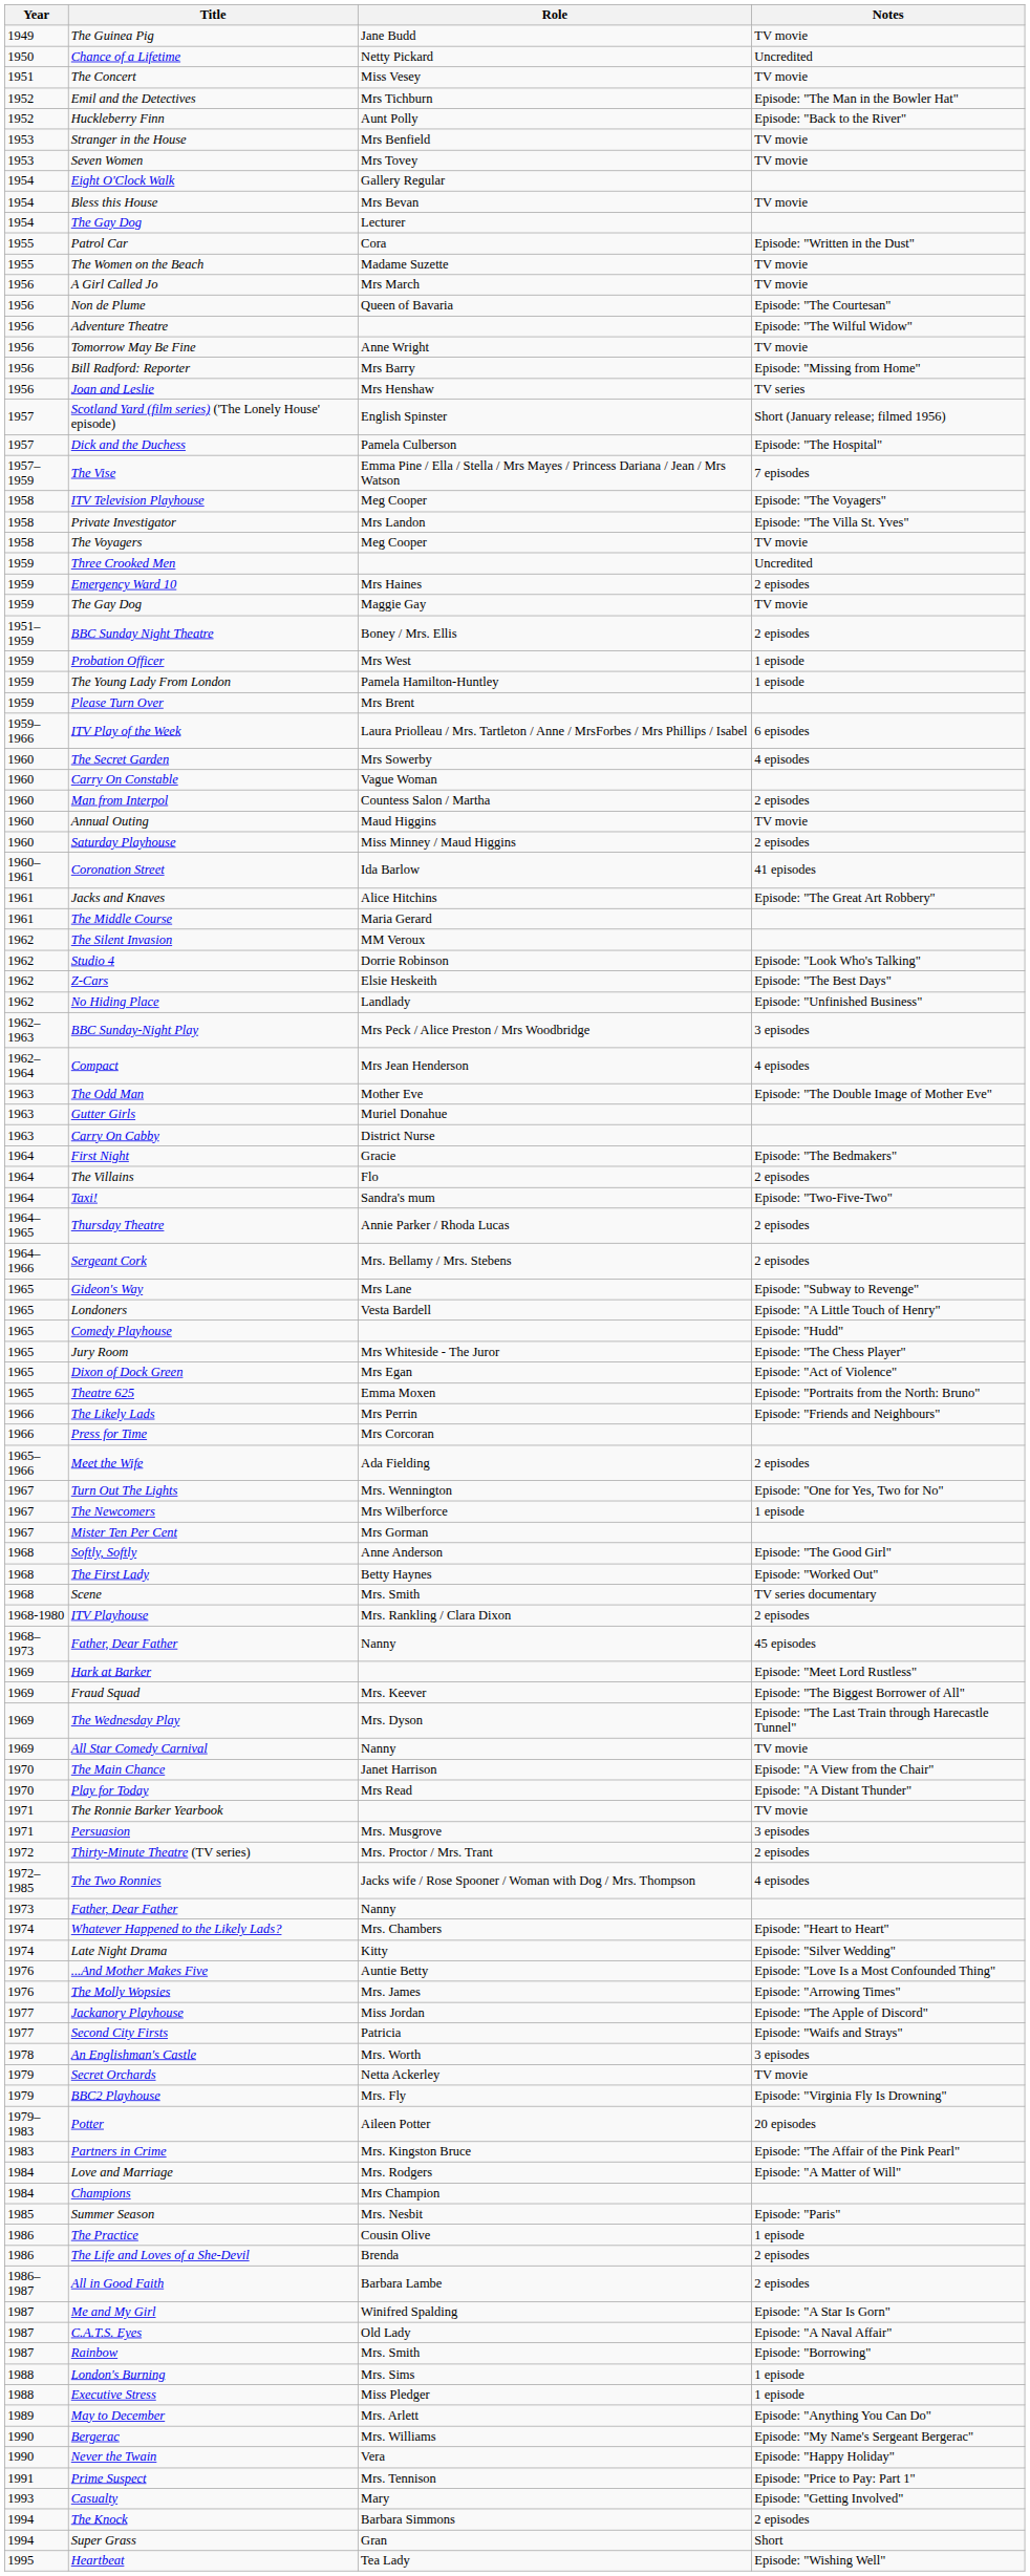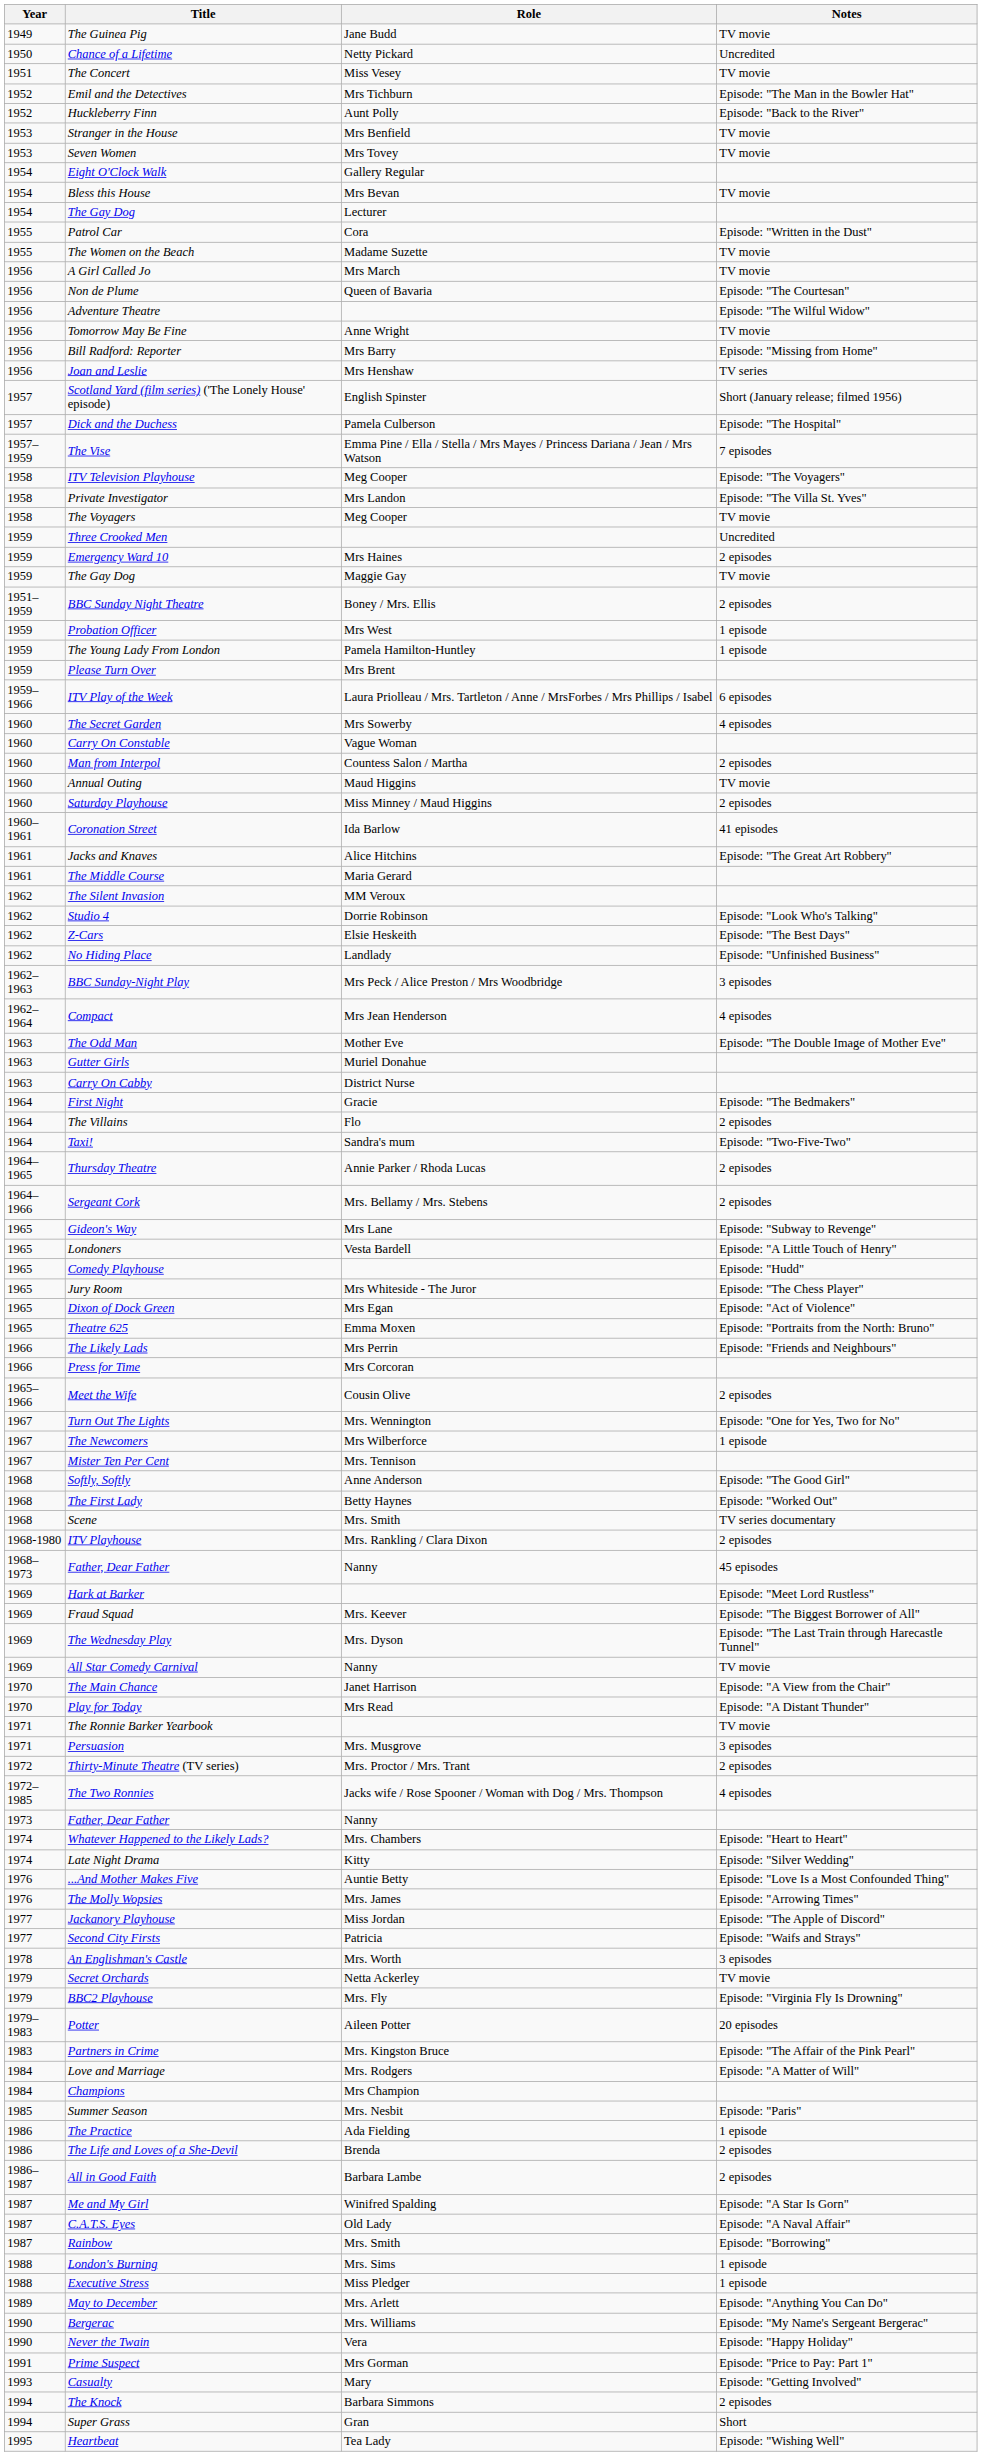Meet the Wife | Role: Ada Fielding -> Cousin Olive
Mister Ten Per Cent | Role: Mrs Gorman -> Mrs. Tennison
The Practice | Role: Cousin Olive -> Ada Fielding
Prime Suspect | Role: Mrs. Tennison -> Mrs Gorman
